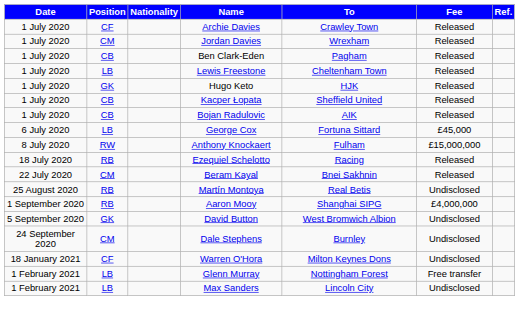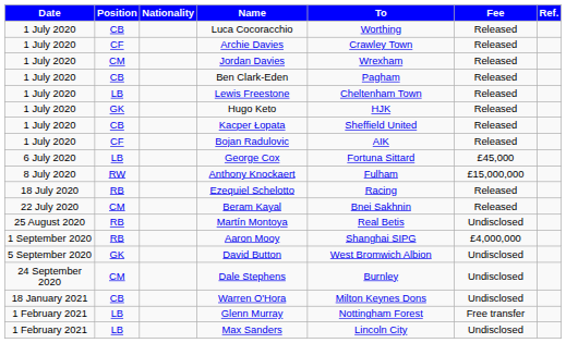+ row: 1 July 2020 | CB | Luca Cocoracchio | Worthing | Released
Bojan Radulovic | Position: CB -> CF
Warren O'Hora | Position: CF -> CB
